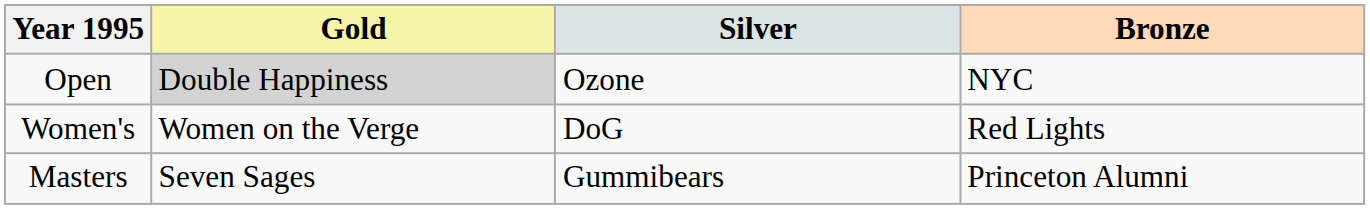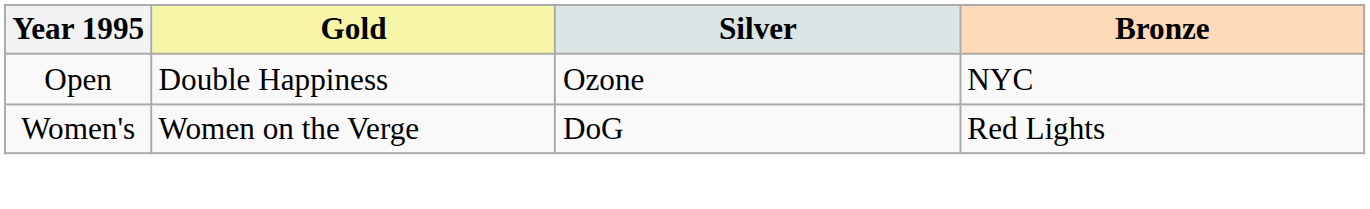Open | Gold: lightgrey background -> no background
- row: Masters | Seven Sages | Gummibears | Princeton Alumni
